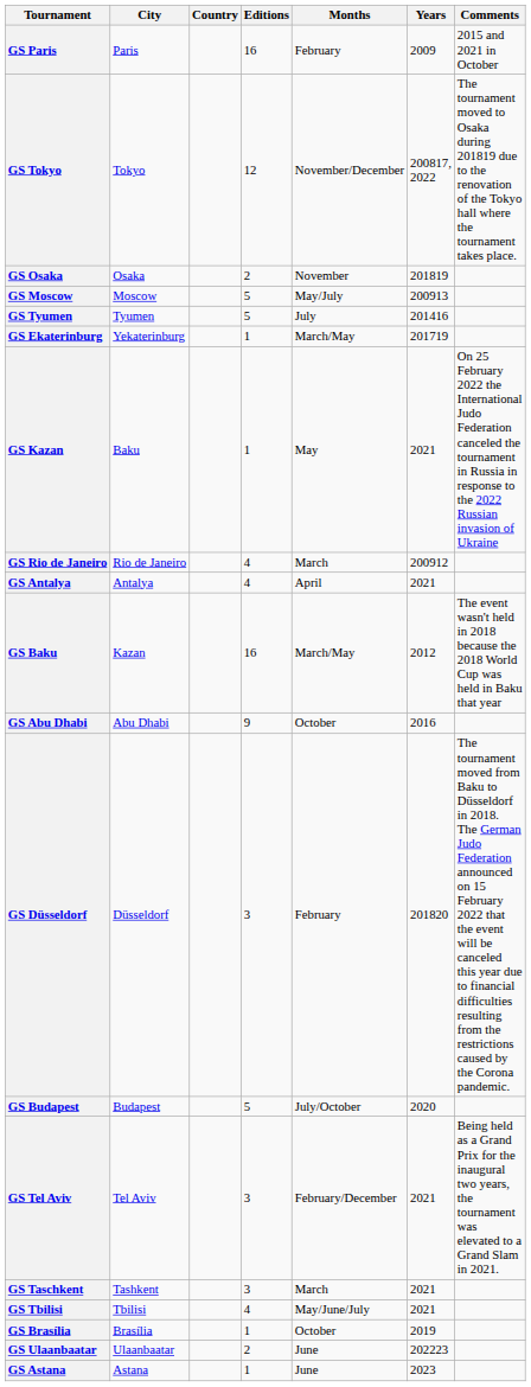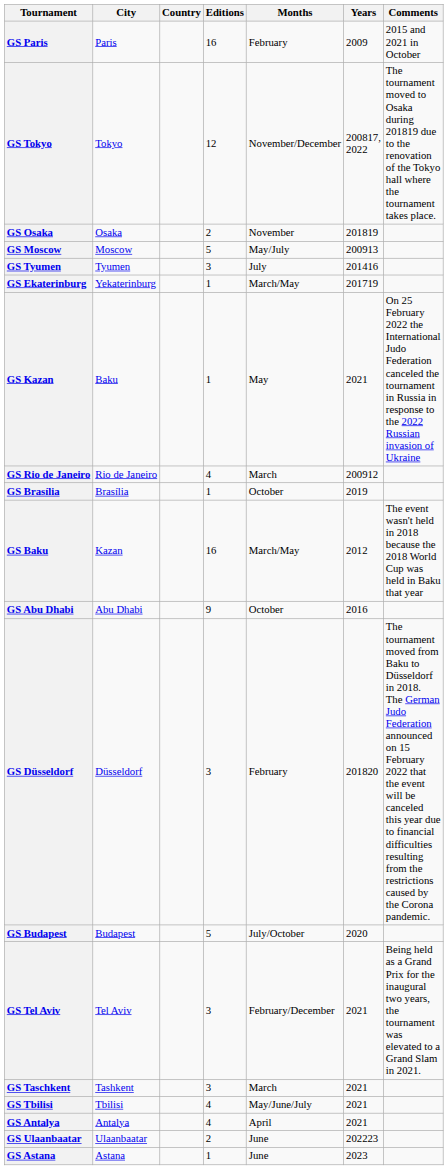GS Tyumen | Editions: 5 -> 3
rows swapped: GS Brasília <-> GS Antalya
